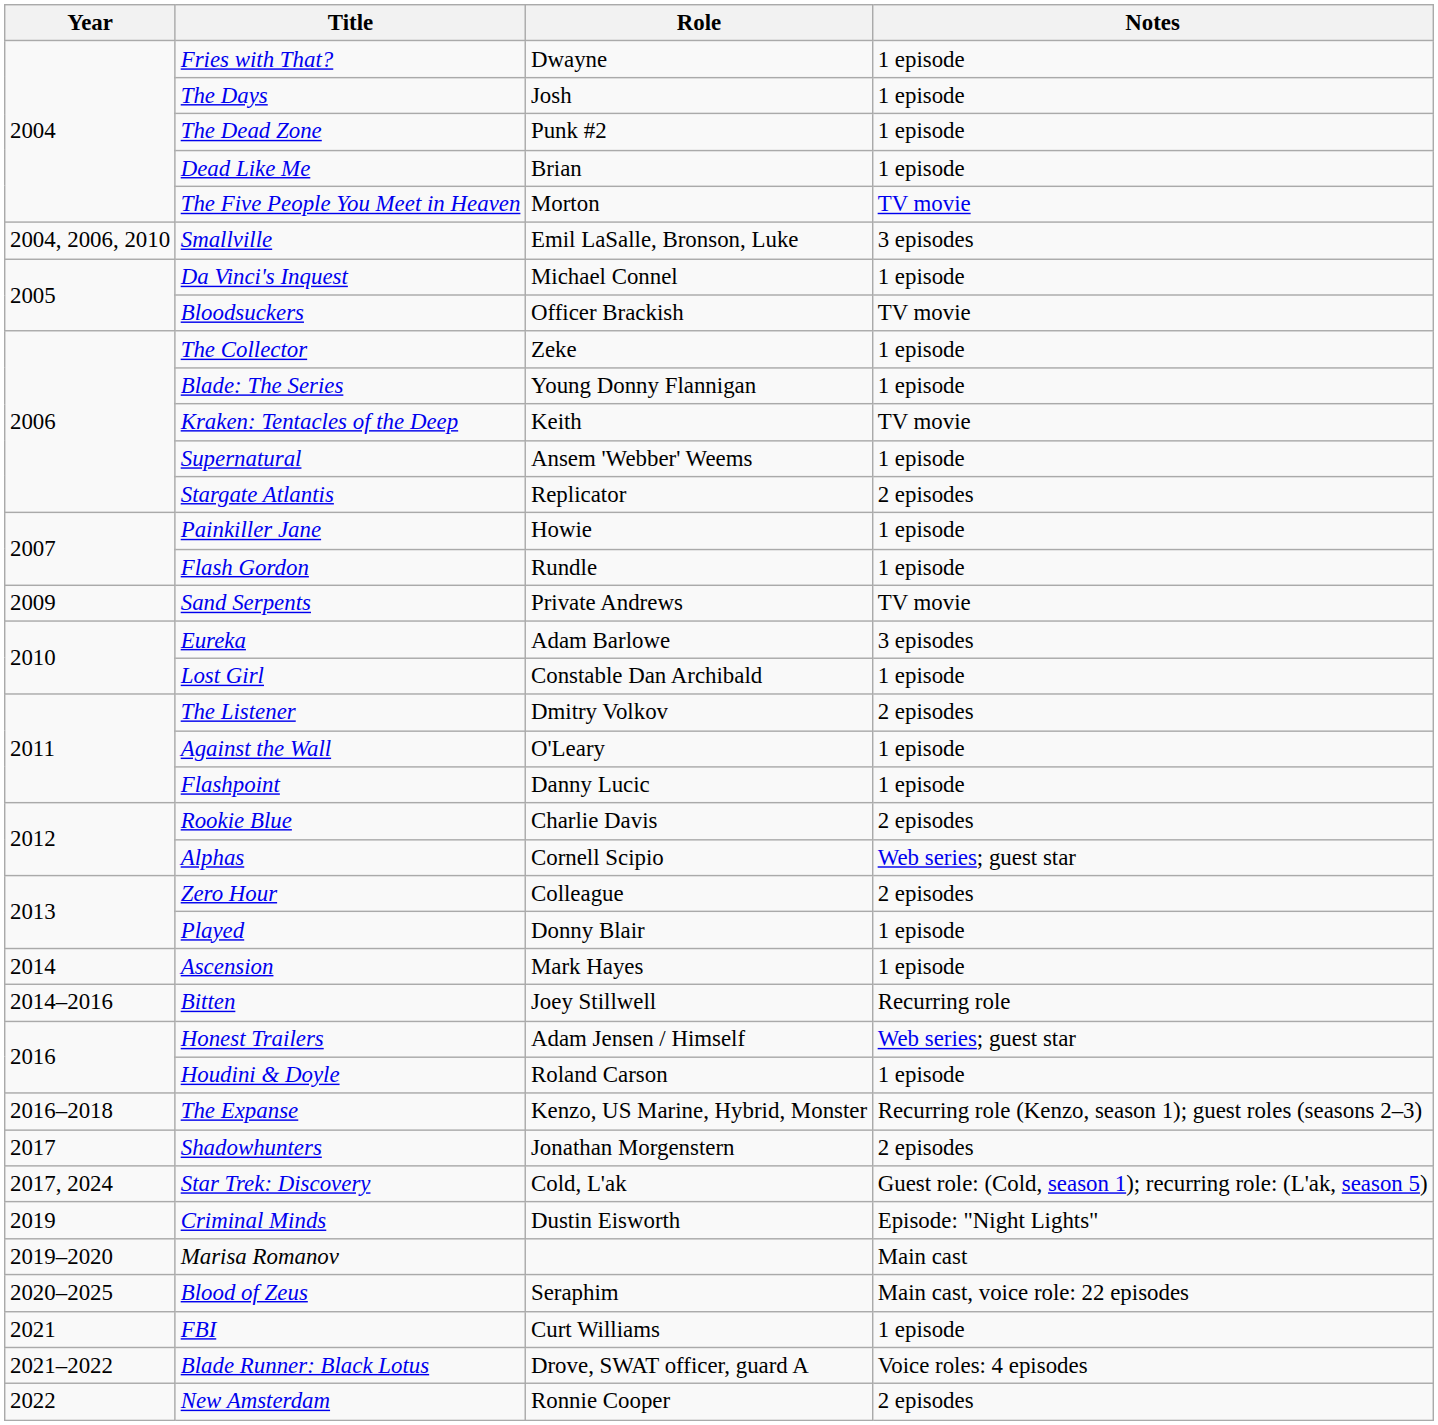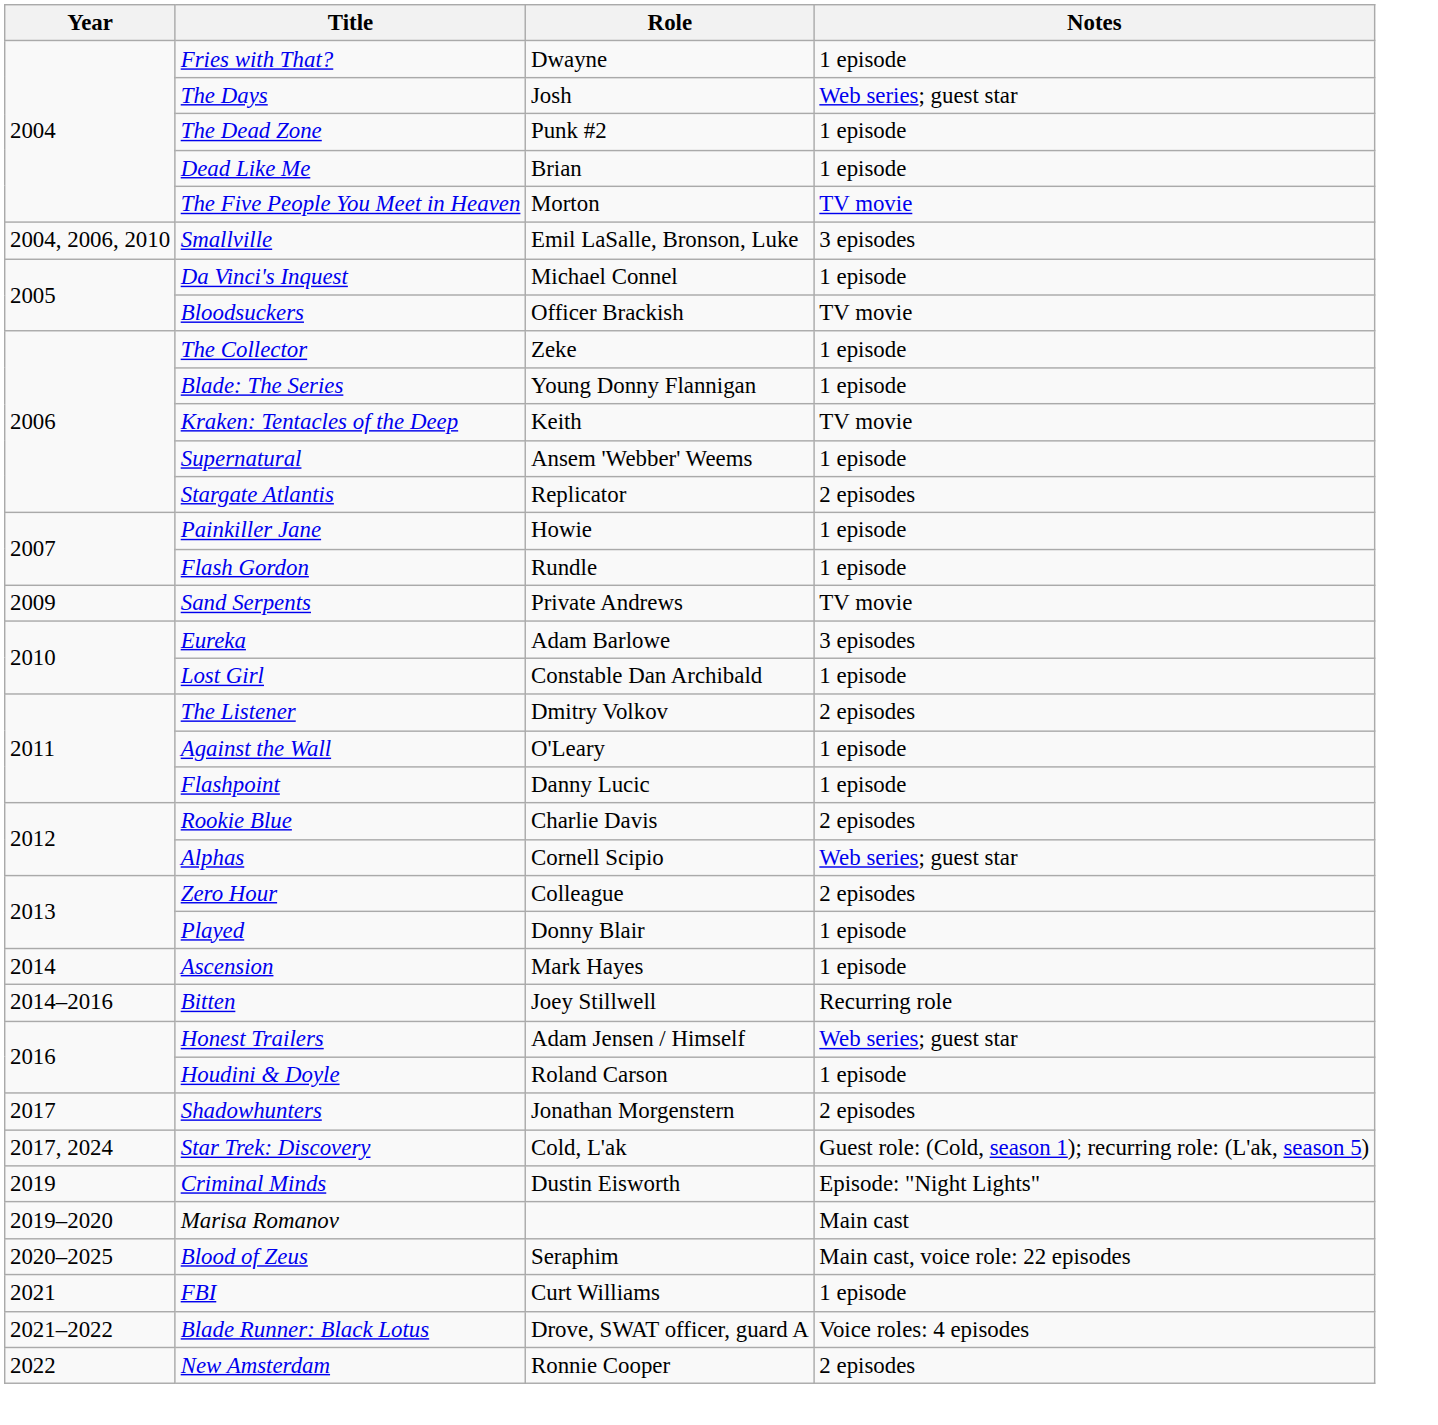The Days | Notes: 1 episode -> Web series; guest star
- row: 2016–2018 | The Expanse | Kenzo, US Marine, Hybrid, Monster | Recurring role (Kenzo, season 1); guest roles (seasons 2–3)
